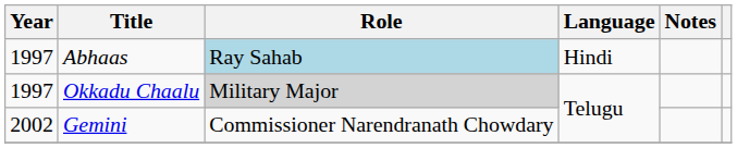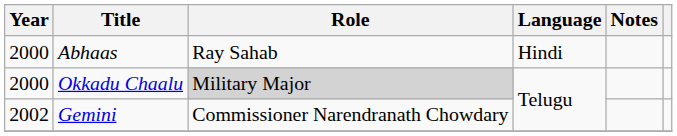Abhaas | Year: 1997 -> 2000
Abhaas | Role: lightblue background -> no background
Okkadu Chaalu | Year: 1997 -> 2000
